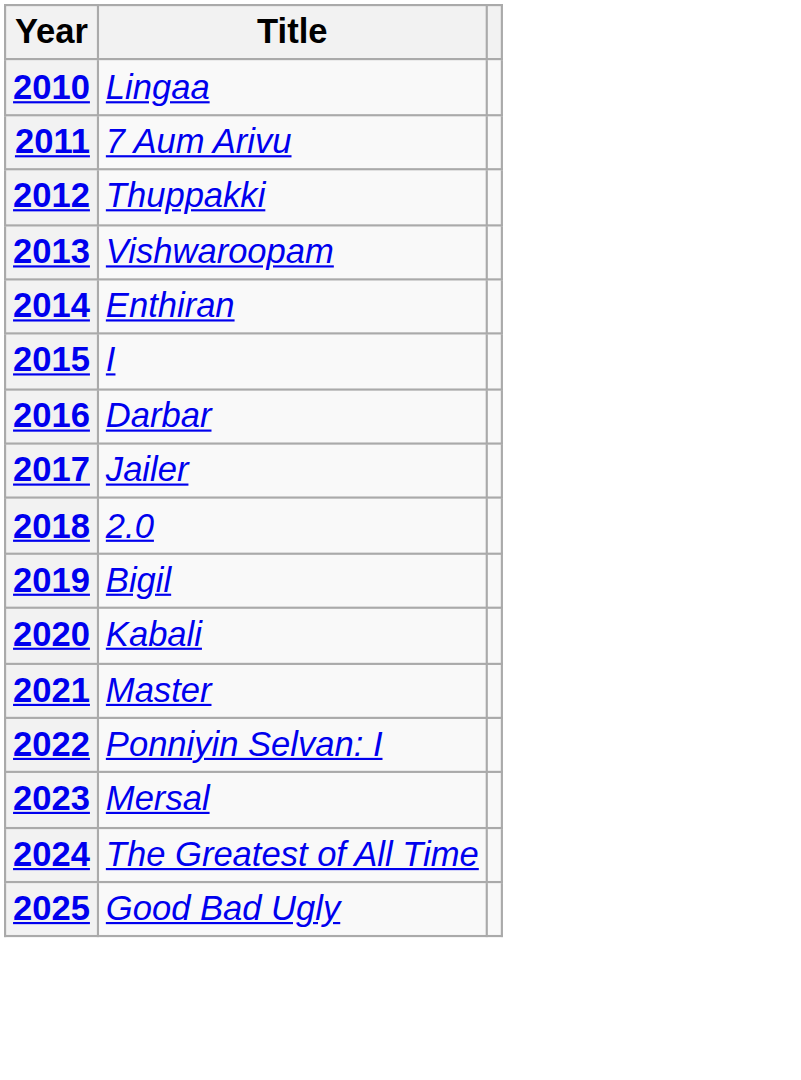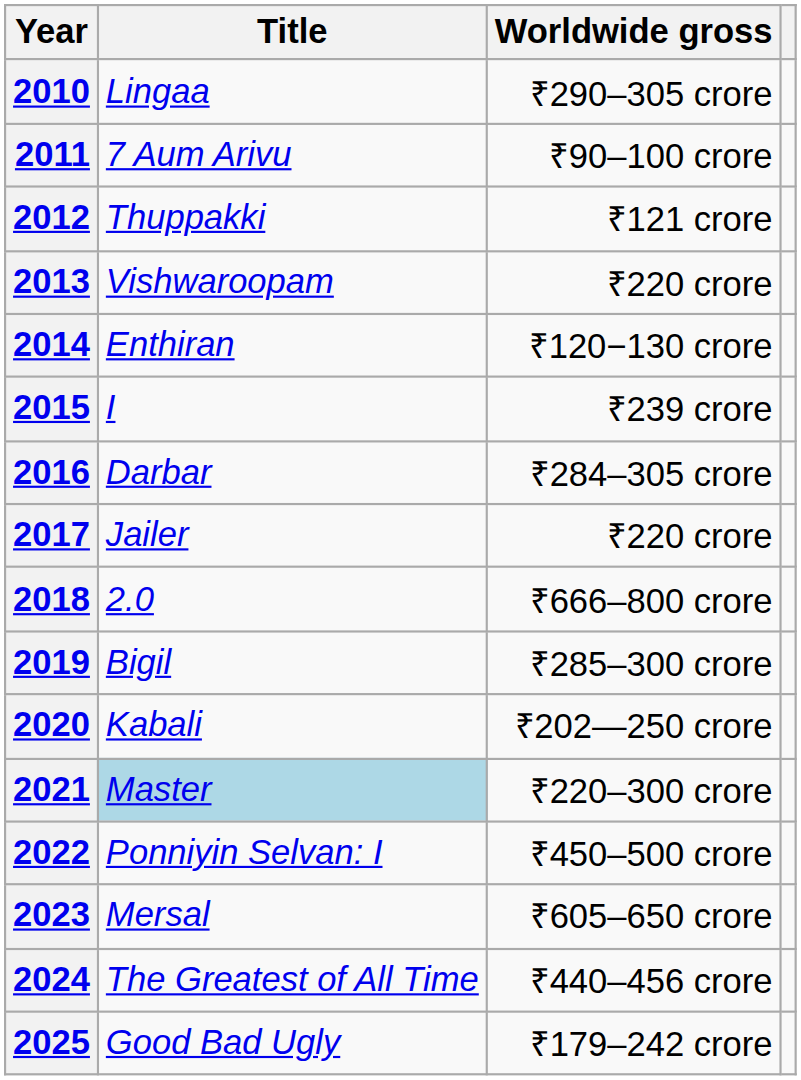+ column: Worldwide gross | ₹290–305 crore | ₹90–100 crore | ₹121 crore | ₹220 crore | ₹120−130 crore | ₹239 crore | ₹284–305 crore | ₹220 crore | ₹666–800 crore | ₹285–300 crore | ₹202—250 crore | ₹220–300 crore | ₹450–500 crore | ₹605–650 crore | ₹440–456 crore | ₹179–242 crore
2021 | Title: no background -> lightblue background
